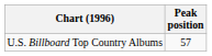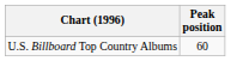U.S. Billboard Top Country Albums | Peak position: 57 -> 60
